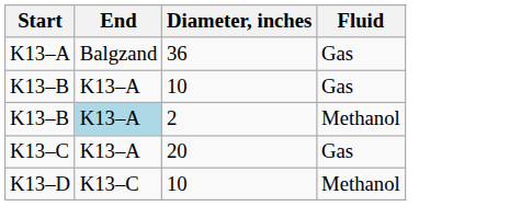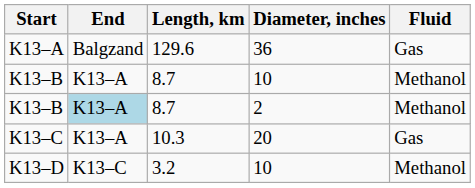+ column: Length, km | 129.6 | 8.7 | 8.7 | 10.3 | 3.2
K13–B / 10 | Fluid: Gas -> Methanol
